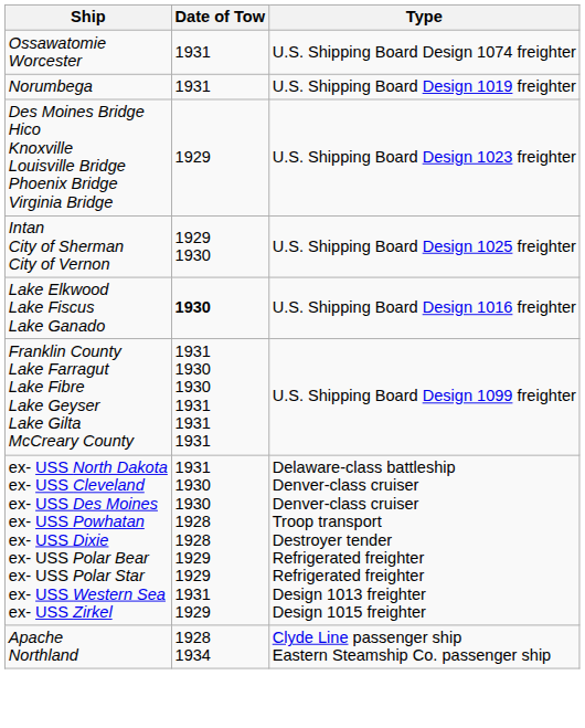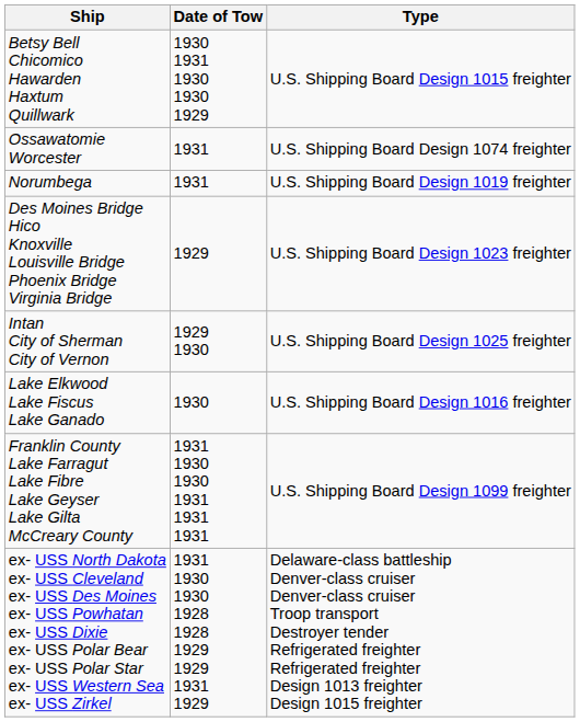+ row: Betsy Bell Chicomico Hawarden Haxtum Quillwark | 1930 1931 1930 1930 1929 | U.S. Shipping Board Design 1015 freighter
Lake Elkwood Lake Fiscus Lake Ganado | Date of Tow: bold -> normal
- row: Apache Northland | 1928 1934 | Clyde Line passenger ship Eastern Steamship Co. passenger ship
